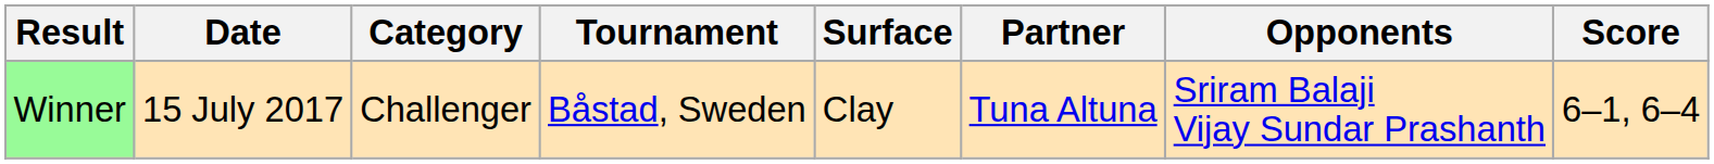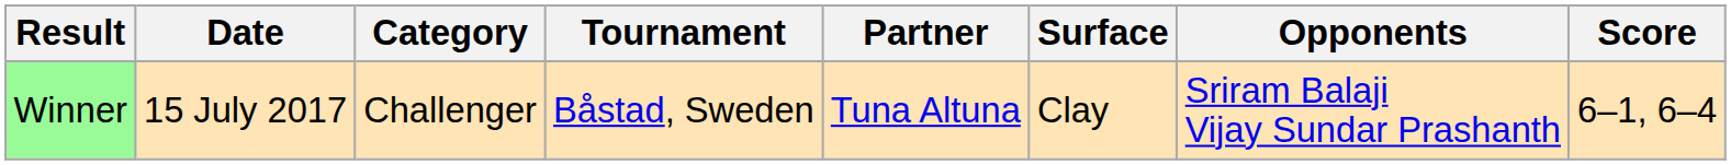columns swapped: Surface <-> Partner
